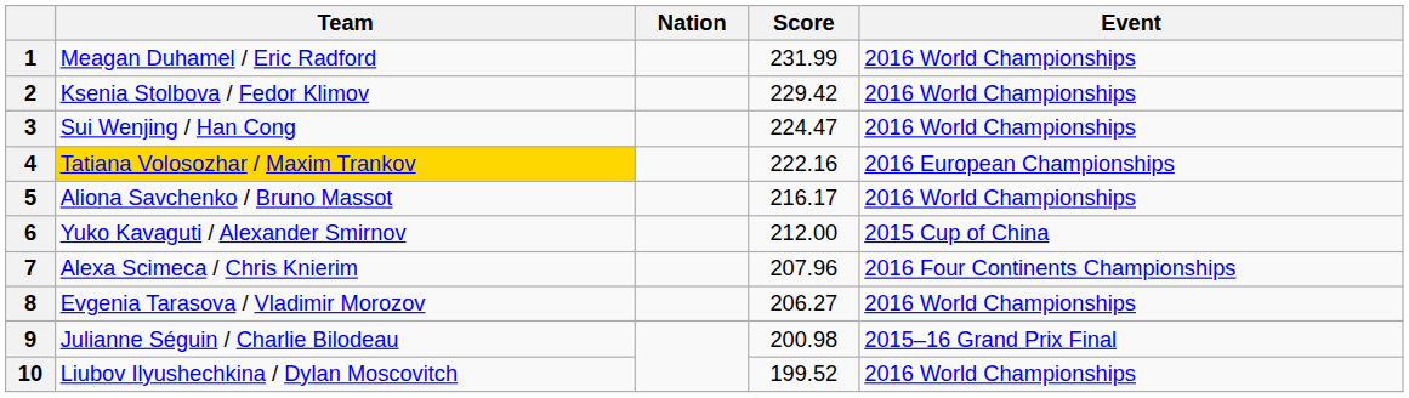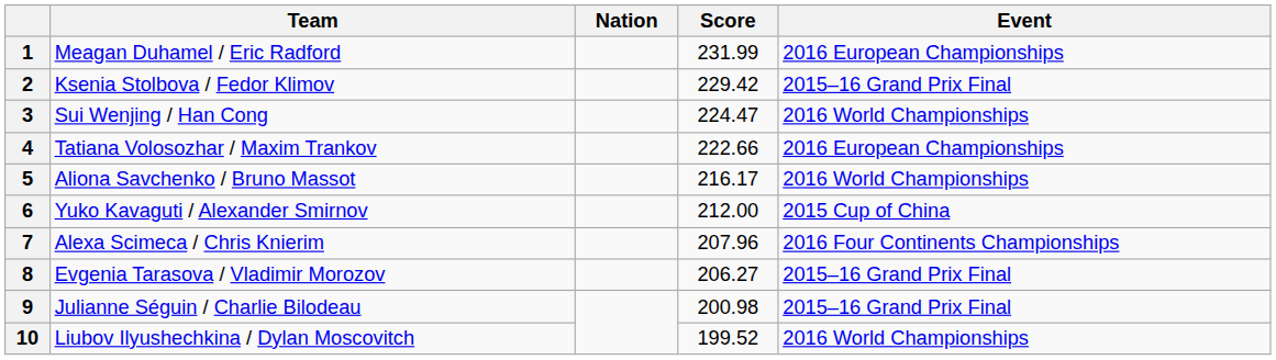1 | Event: 2016 World Championships -> 2016 European Championships
2 | Event: 2016 World Championships -> 2015–16 Grand Prix Final
4 | Team: gold background -> no background
4 | Score: 222.16 -> 222.66
8 | Event: 2016 World Championships -> 2015–16 Grand Prix Final
